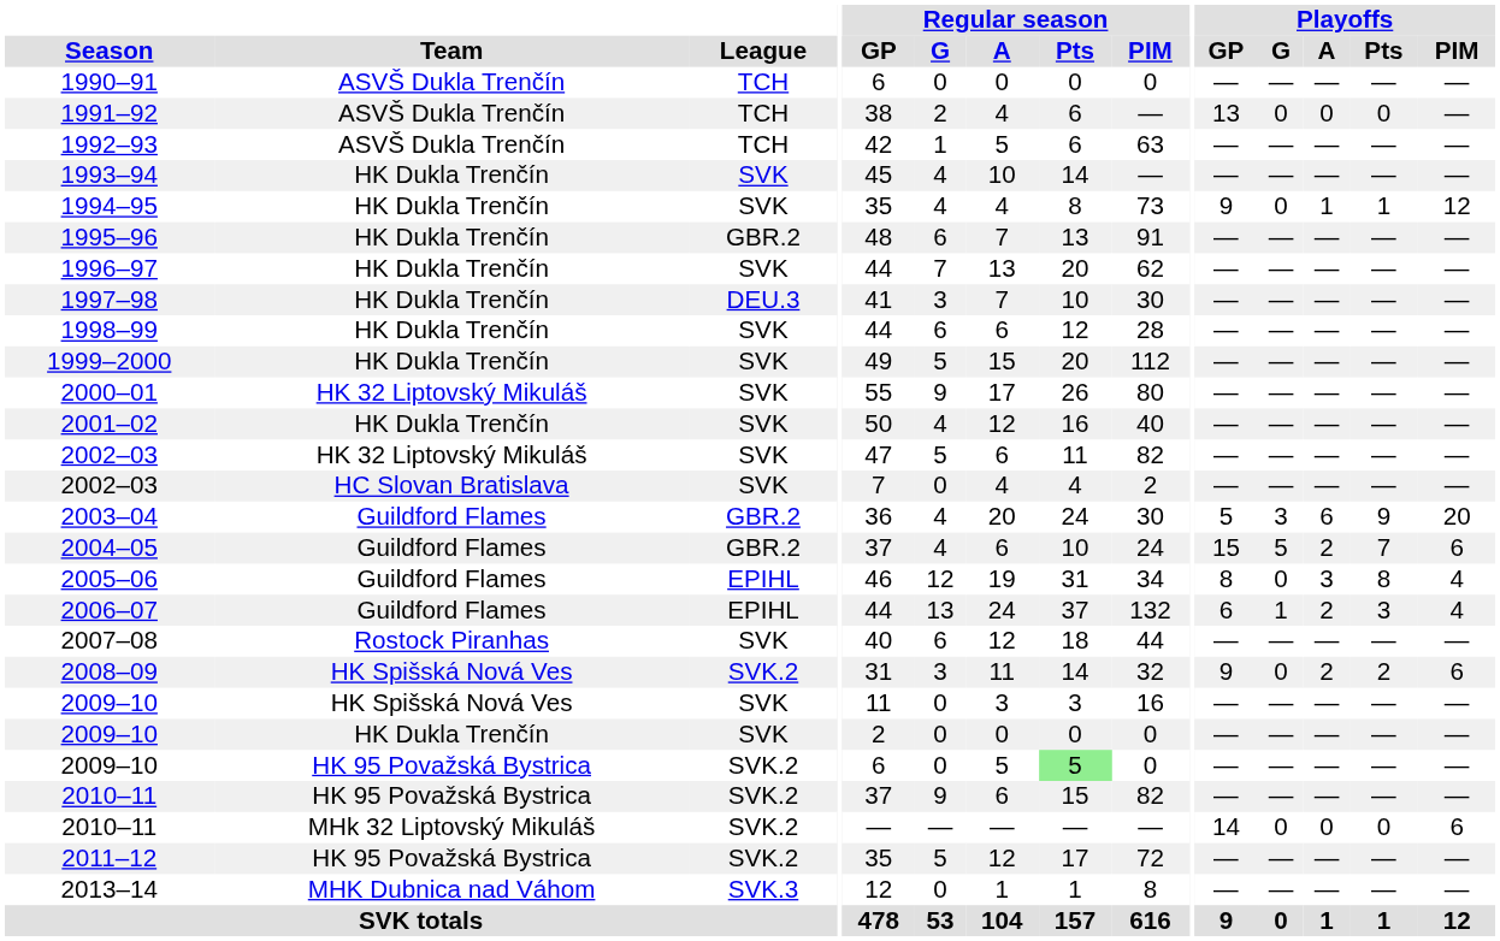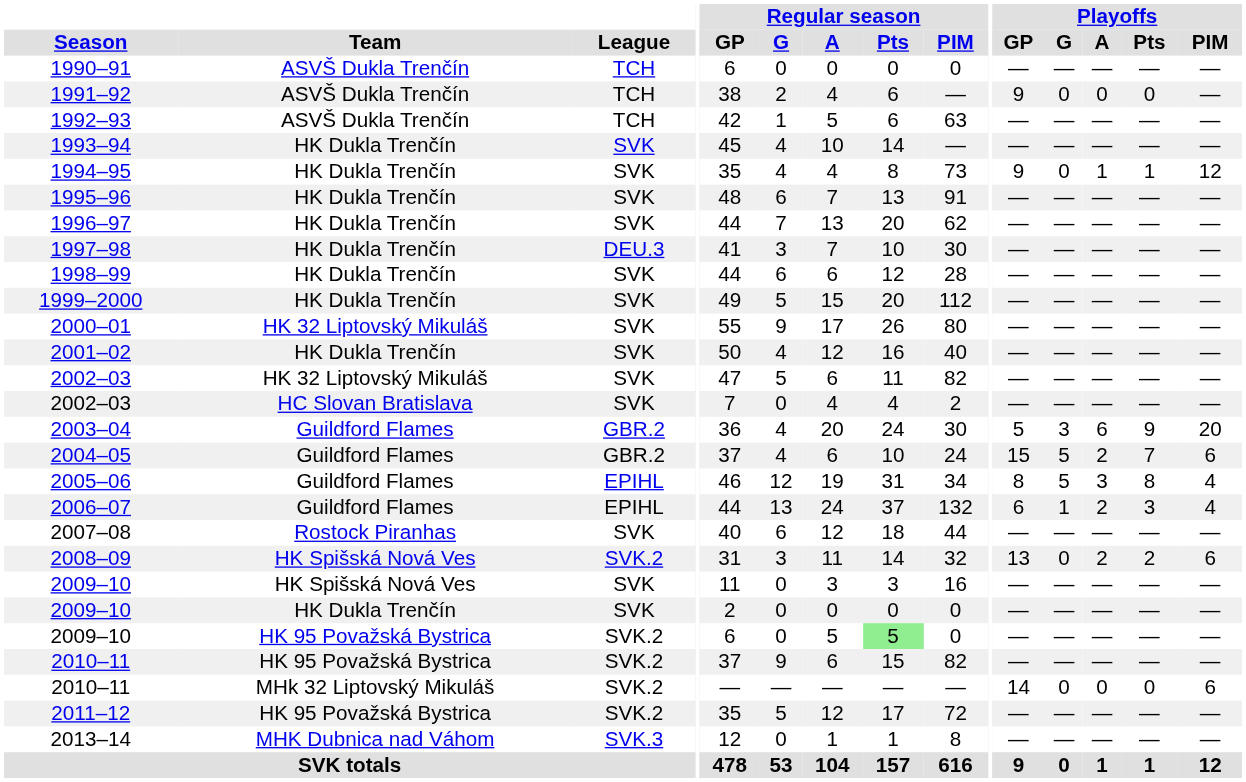1991–92 | Playoffs / GP: 13 -> 9
1995–96 | League: GBR.2 -> SVK
2005–06 | Playoffs / G: 0 -> 5
2008–09 | Playoffs / GP: 9 -> 13
